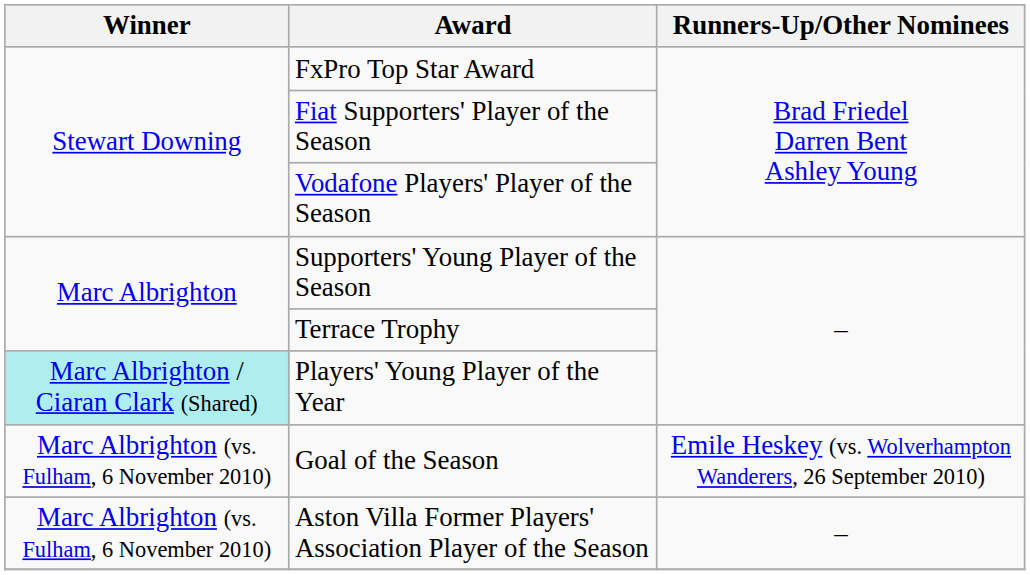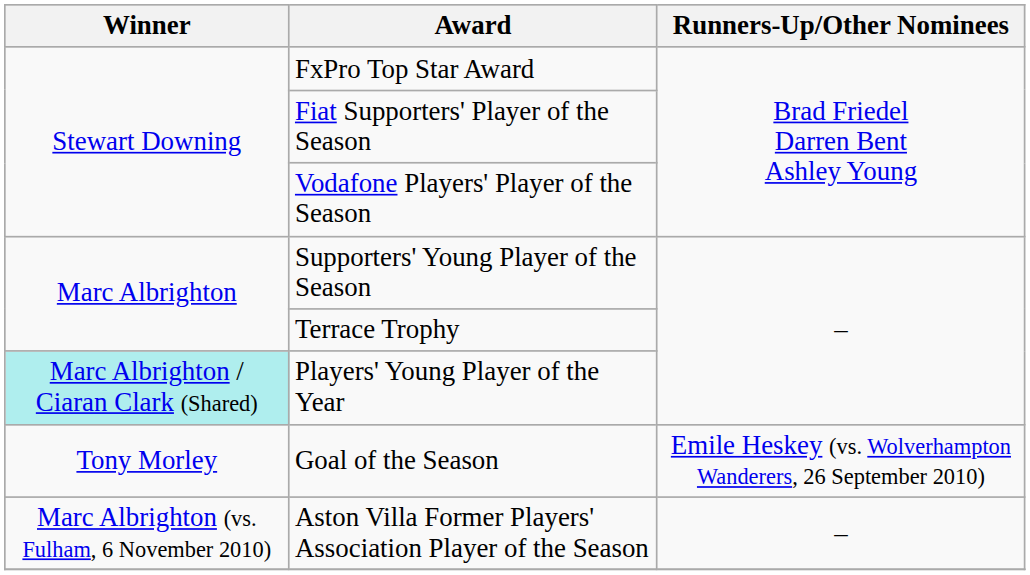Goal of the Season | Winner: Marc Albrighton (vs. Fulham, 6 November 2010) -> Tony Morley
